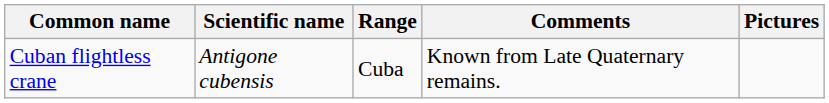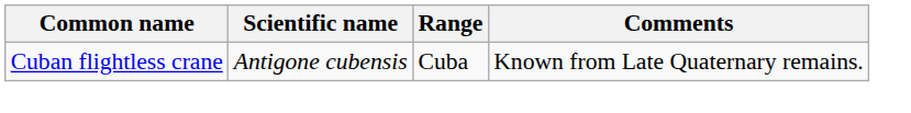- column: Pictures
